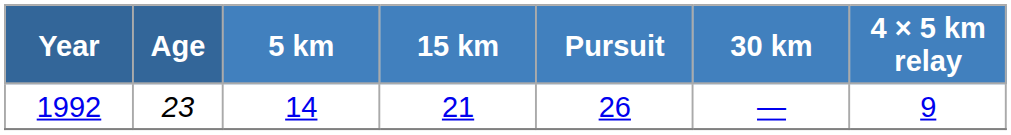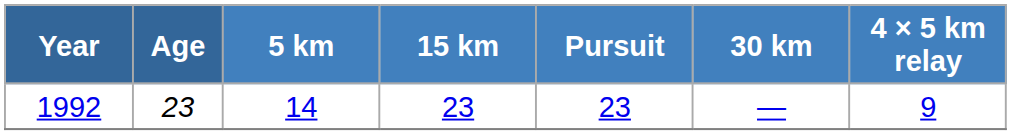1992 | 15 km: 21 -> 23
1992 | Pursuit: 26 -> 23
